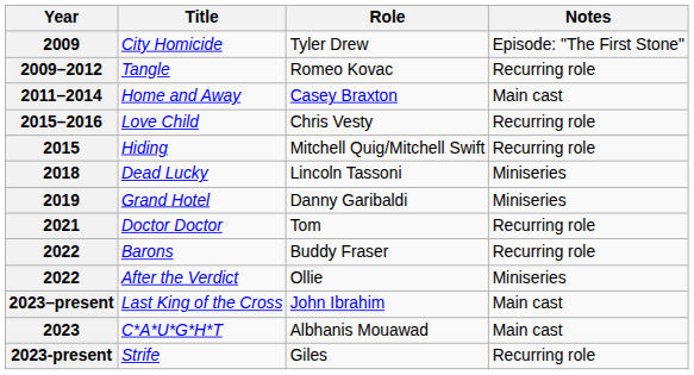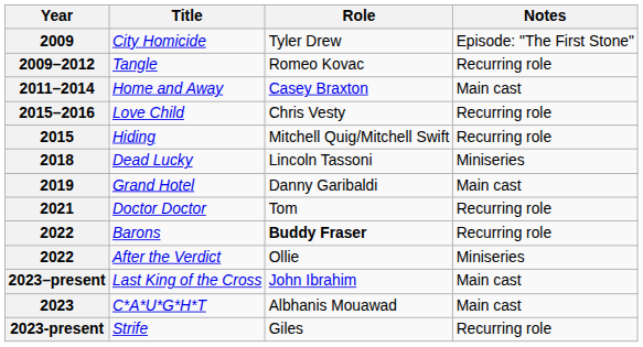2019 | Notes: Miniseries -> Main cast
2022 / Barons | Role: normal -> bold
